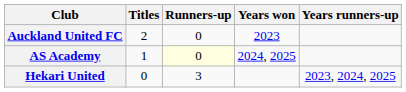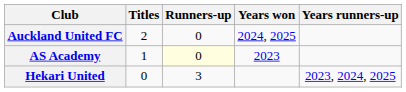Auckland United FC | Years won: 2023 -> 2024, 2025
AS Academy | Years won: 2024, 2025 -> 2023
